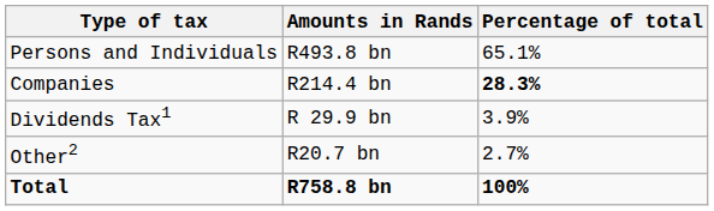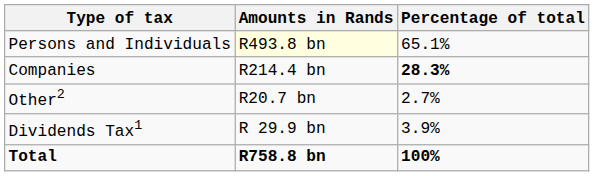Persons and Individuals | Amounts in Rands: no background -> lightyellow background
rows swapped: Dividends Tax1 <-> Other2
